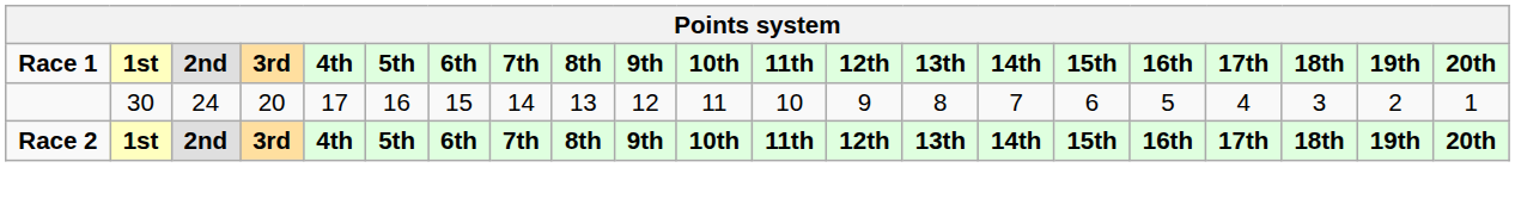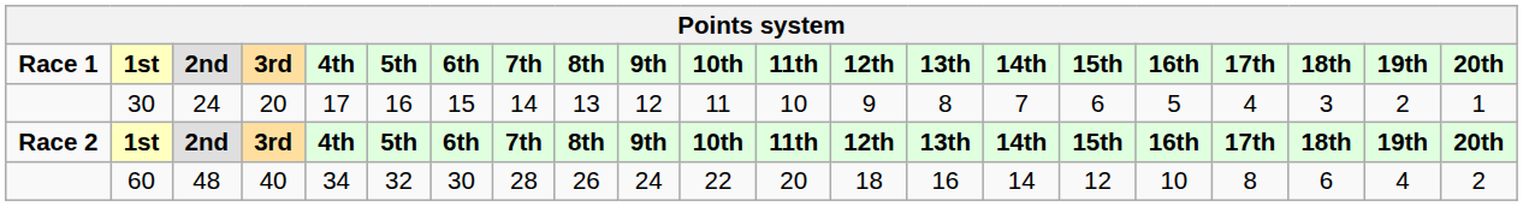+ row: 60 | 48 | 40 | 34 | 32 | 30 | 28 | 26 | 24 | 22 | 20 | 18 | 16 | 14 | 12 | 10 | 8 | 6 | 4 | 2
